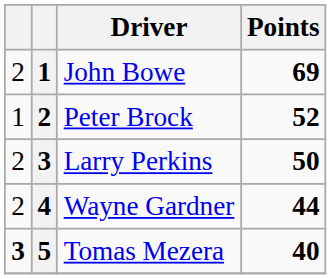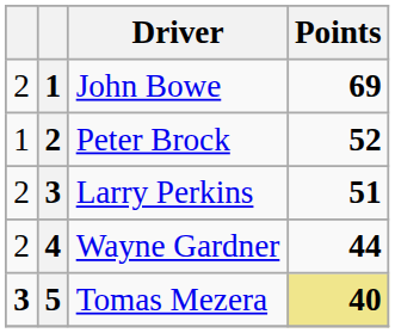Larry Perkins | Points: 50 -> 51
Tomas Mezera | Points: no background -> khaki background
